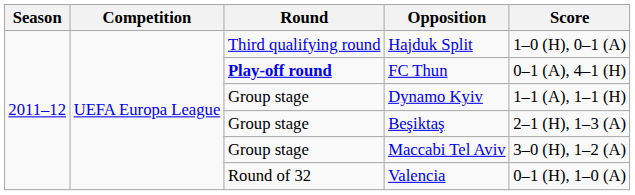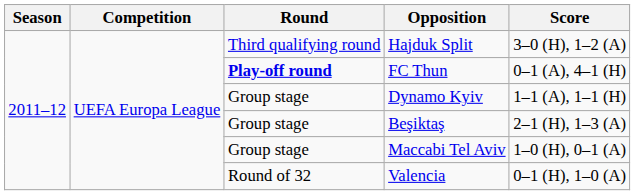Hajduk Split | Score: 1–0 (H), 0–1 (A) -> 3–0 (H), 1–2 (A)
Maccabi Tel Aviv | Score: 3–0 (H), 1–2 (A) -> 1–0 (H), 0–1 (A)
